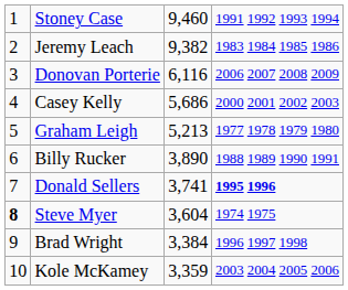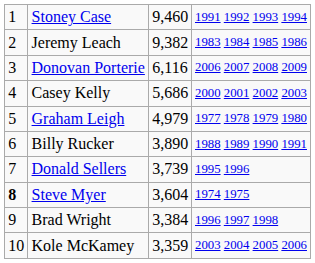Graham Leigh | column 3: 5,213 -> 4,979
Donald Sellers | column 3: 3,741 -> 3,739
Donald Sellers | column 4: bold -> normal
